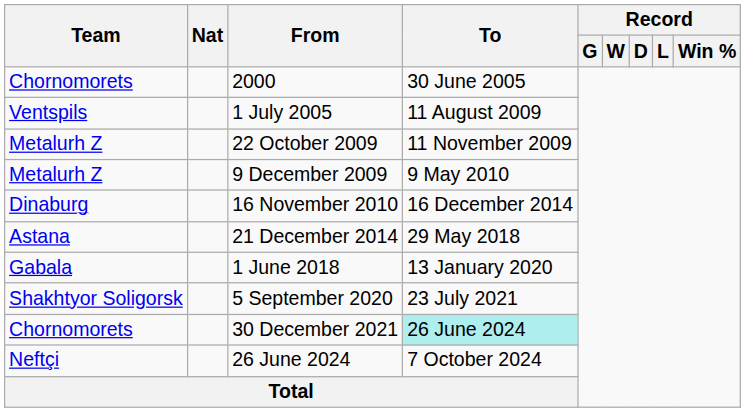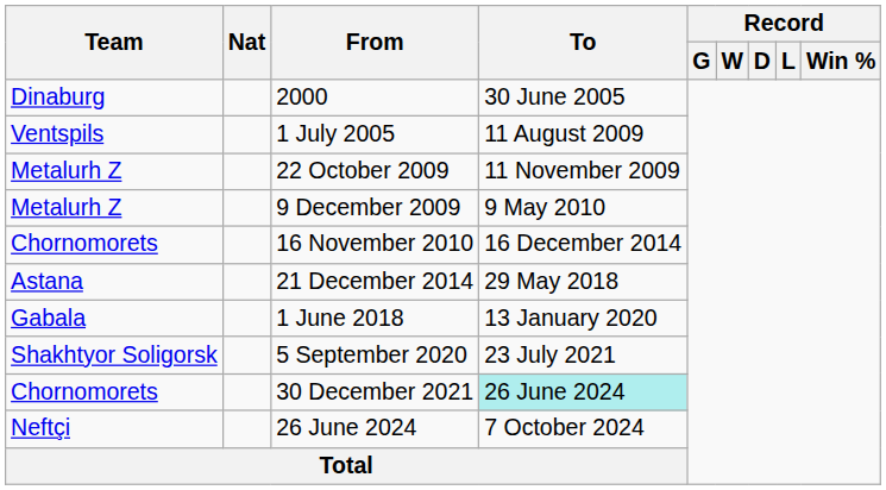2000 | Team: Chornomorets -> Dinaburg
16 November 2010 | Team: Dinaburg -> Chornomorets
